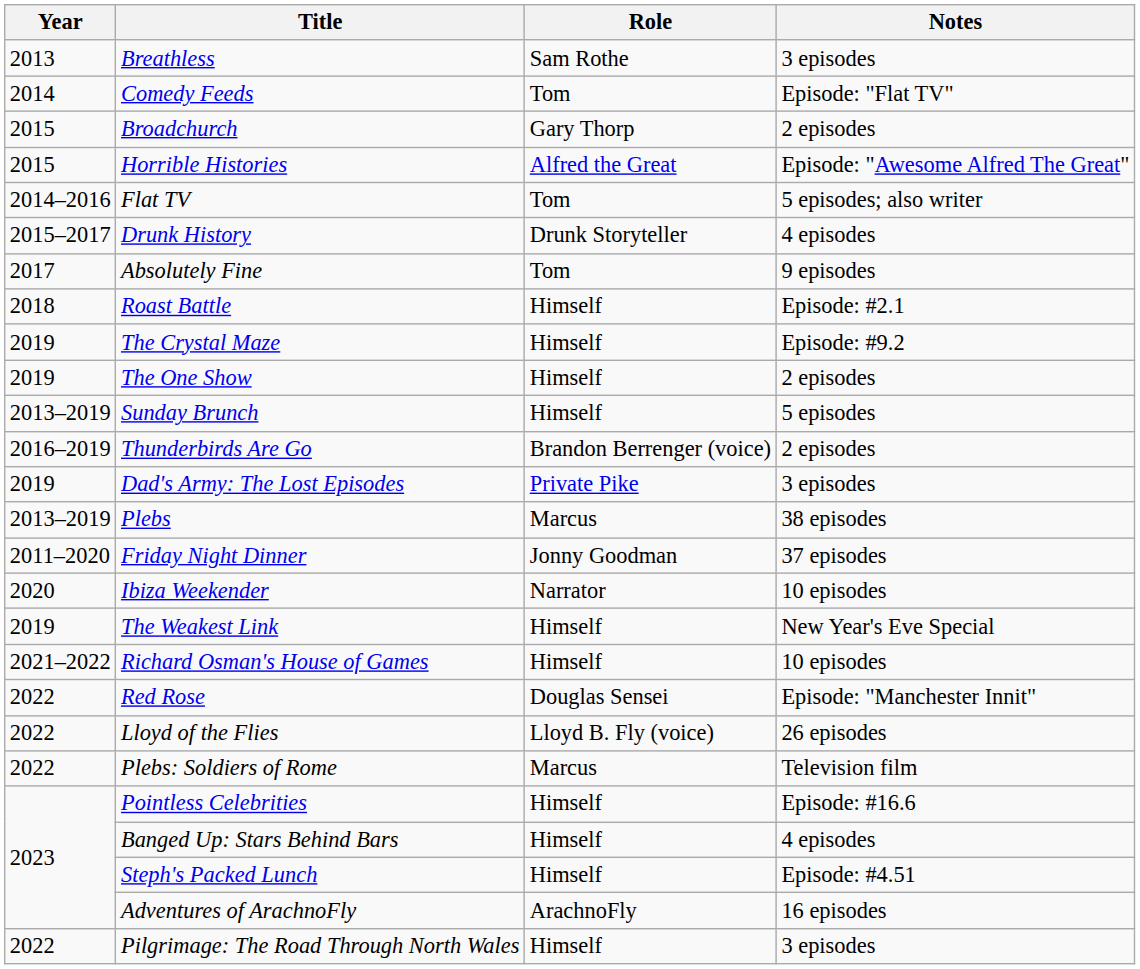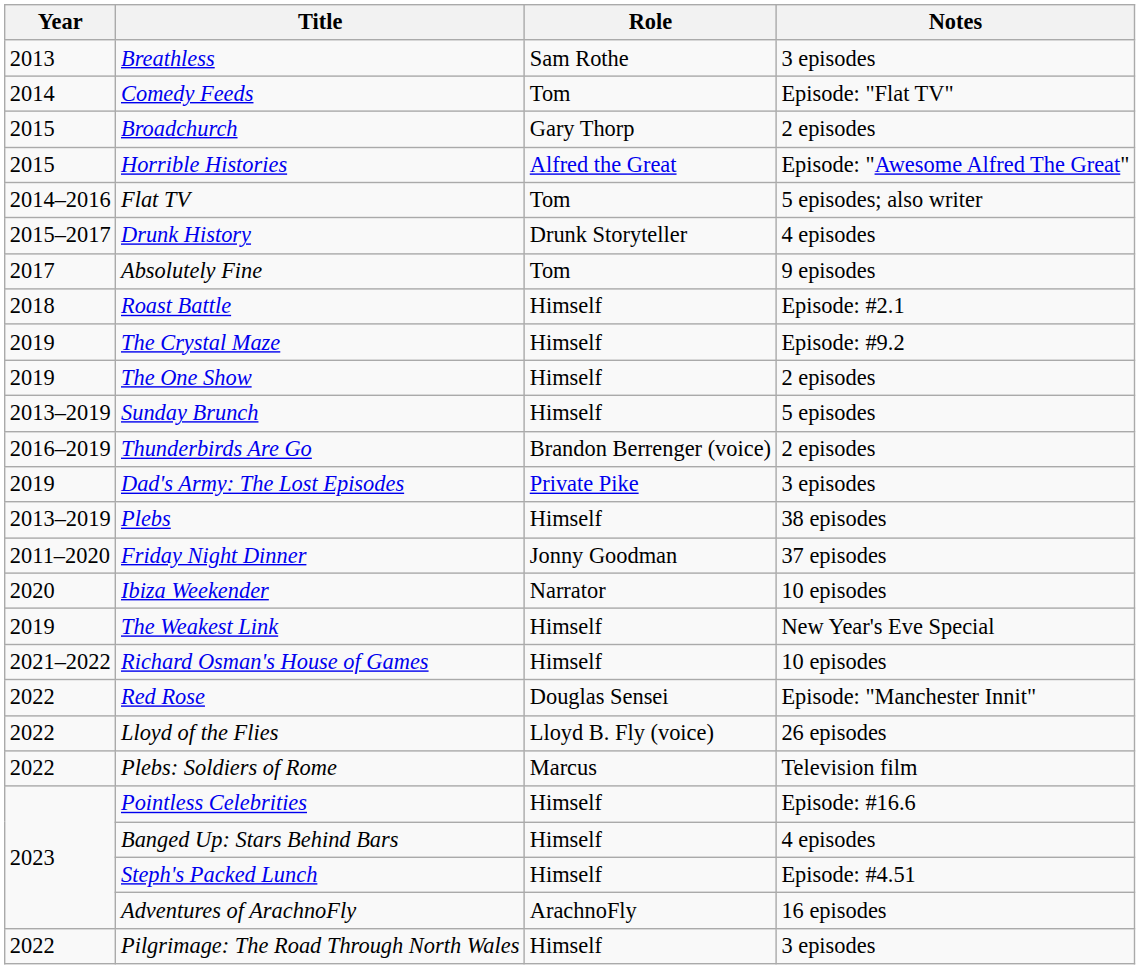Plebs | Role: Marcus -> Himself
